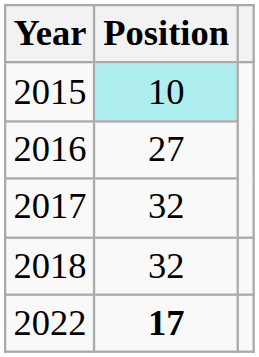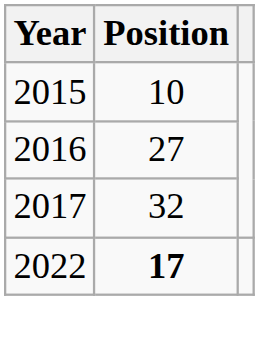2015 | Position: paleturquoise background -> no background
- row: 2018 | 32
